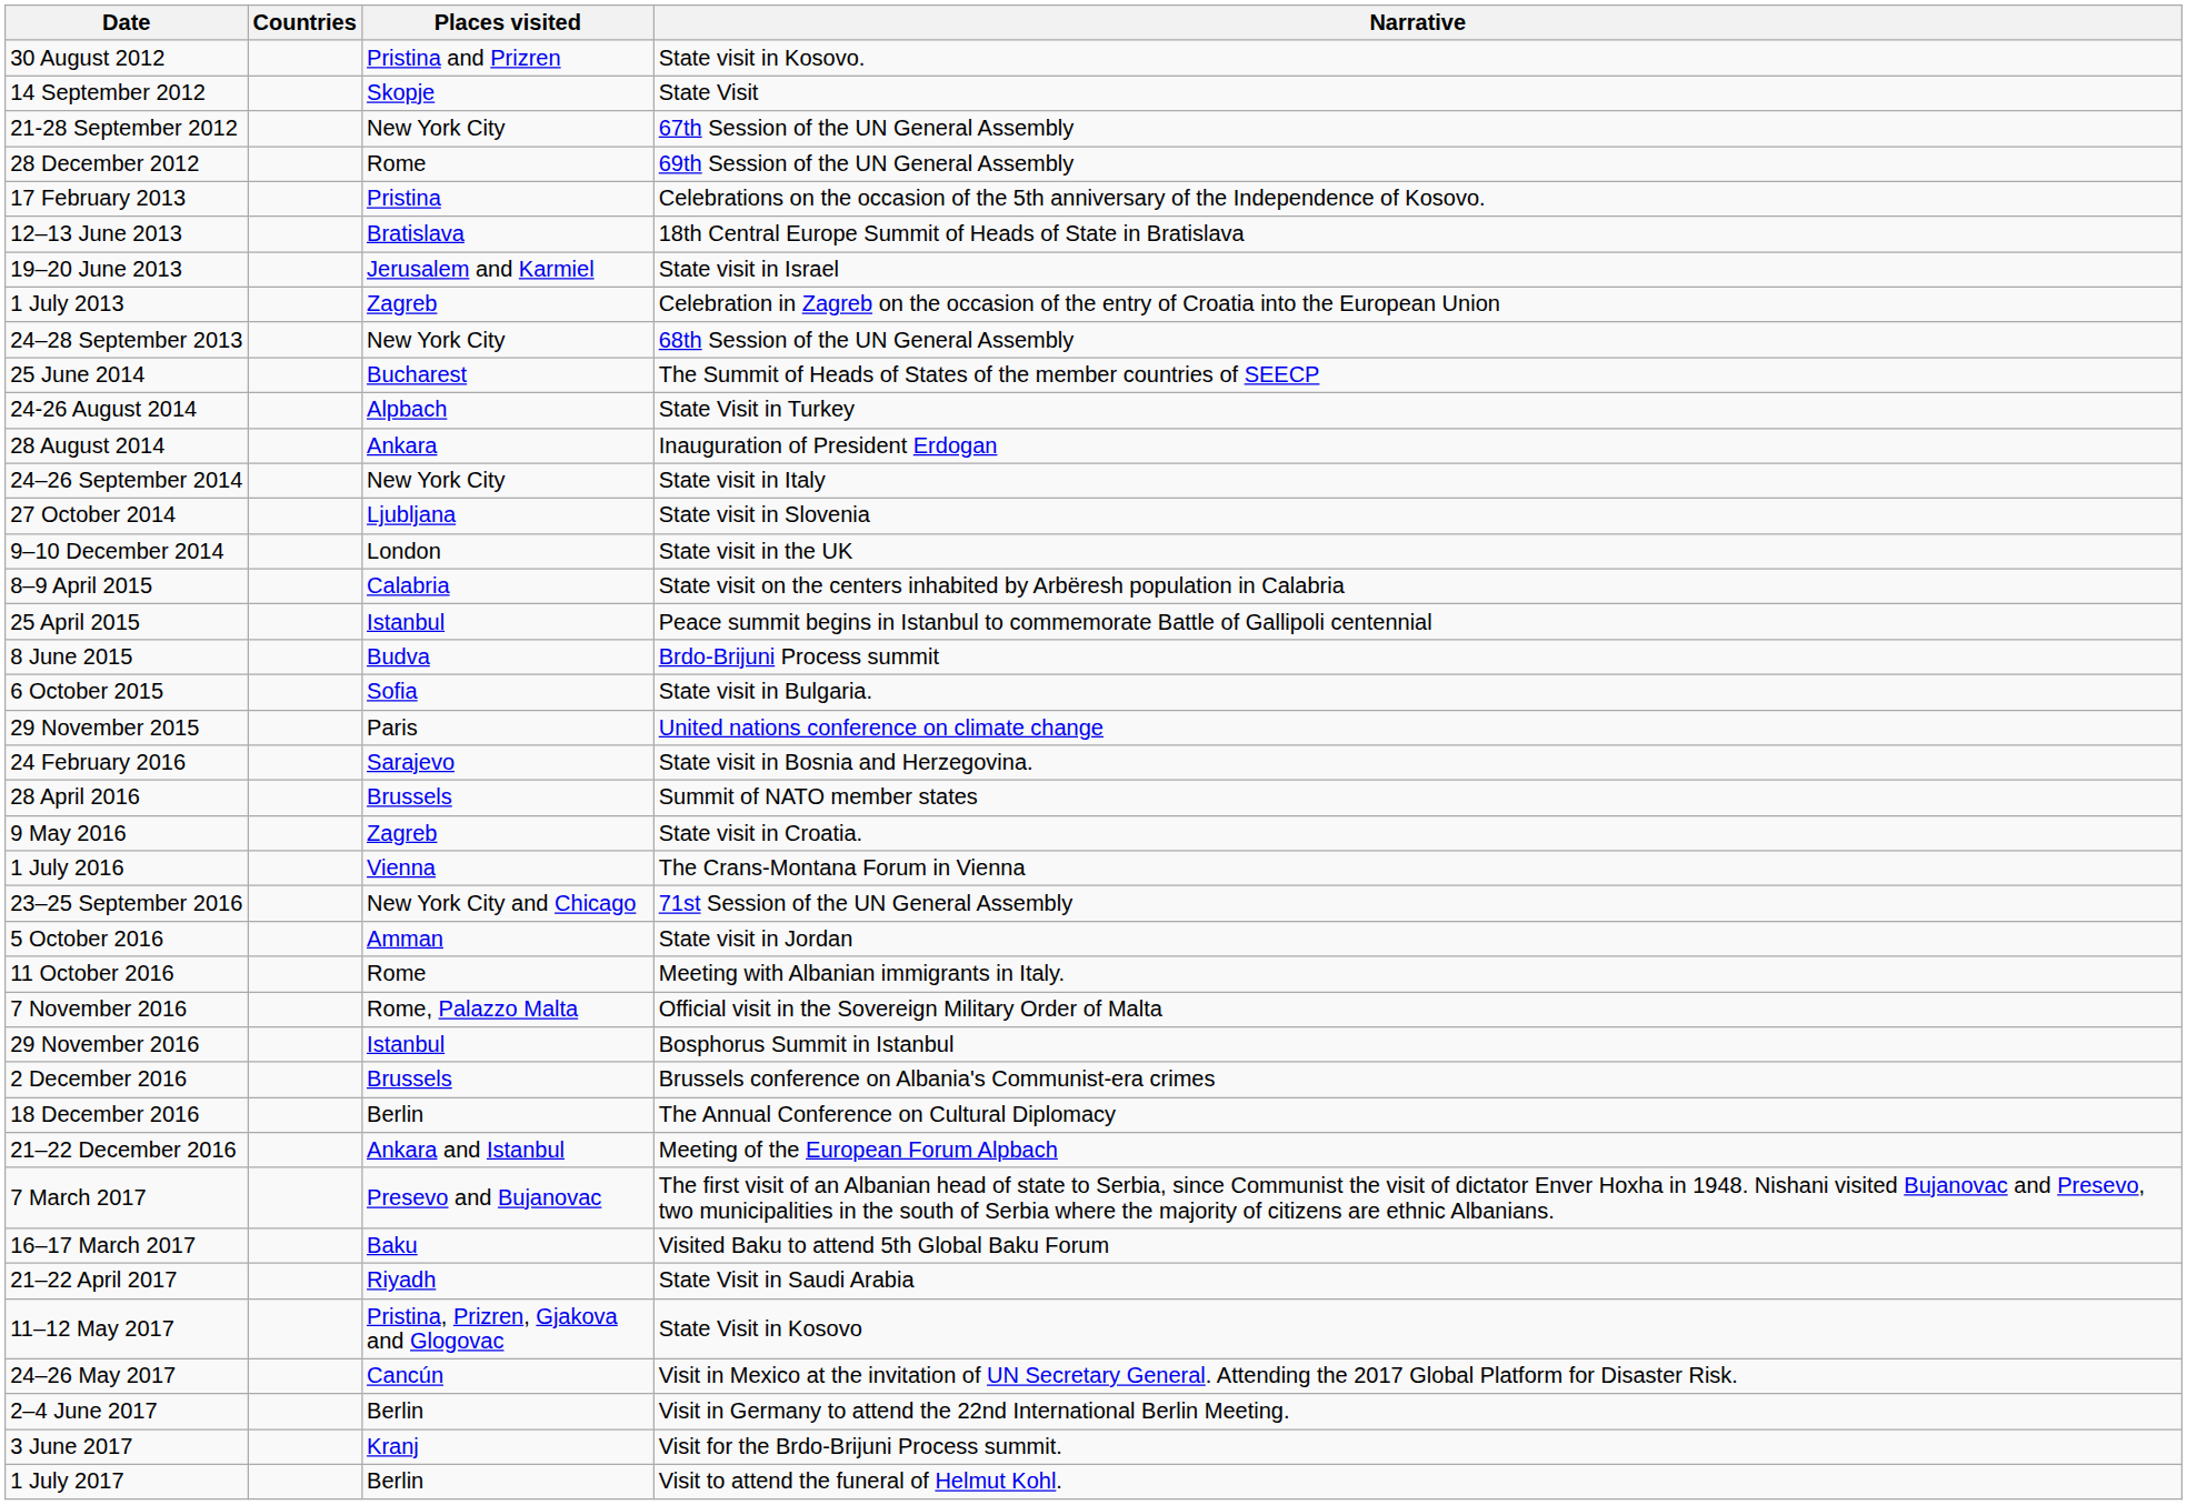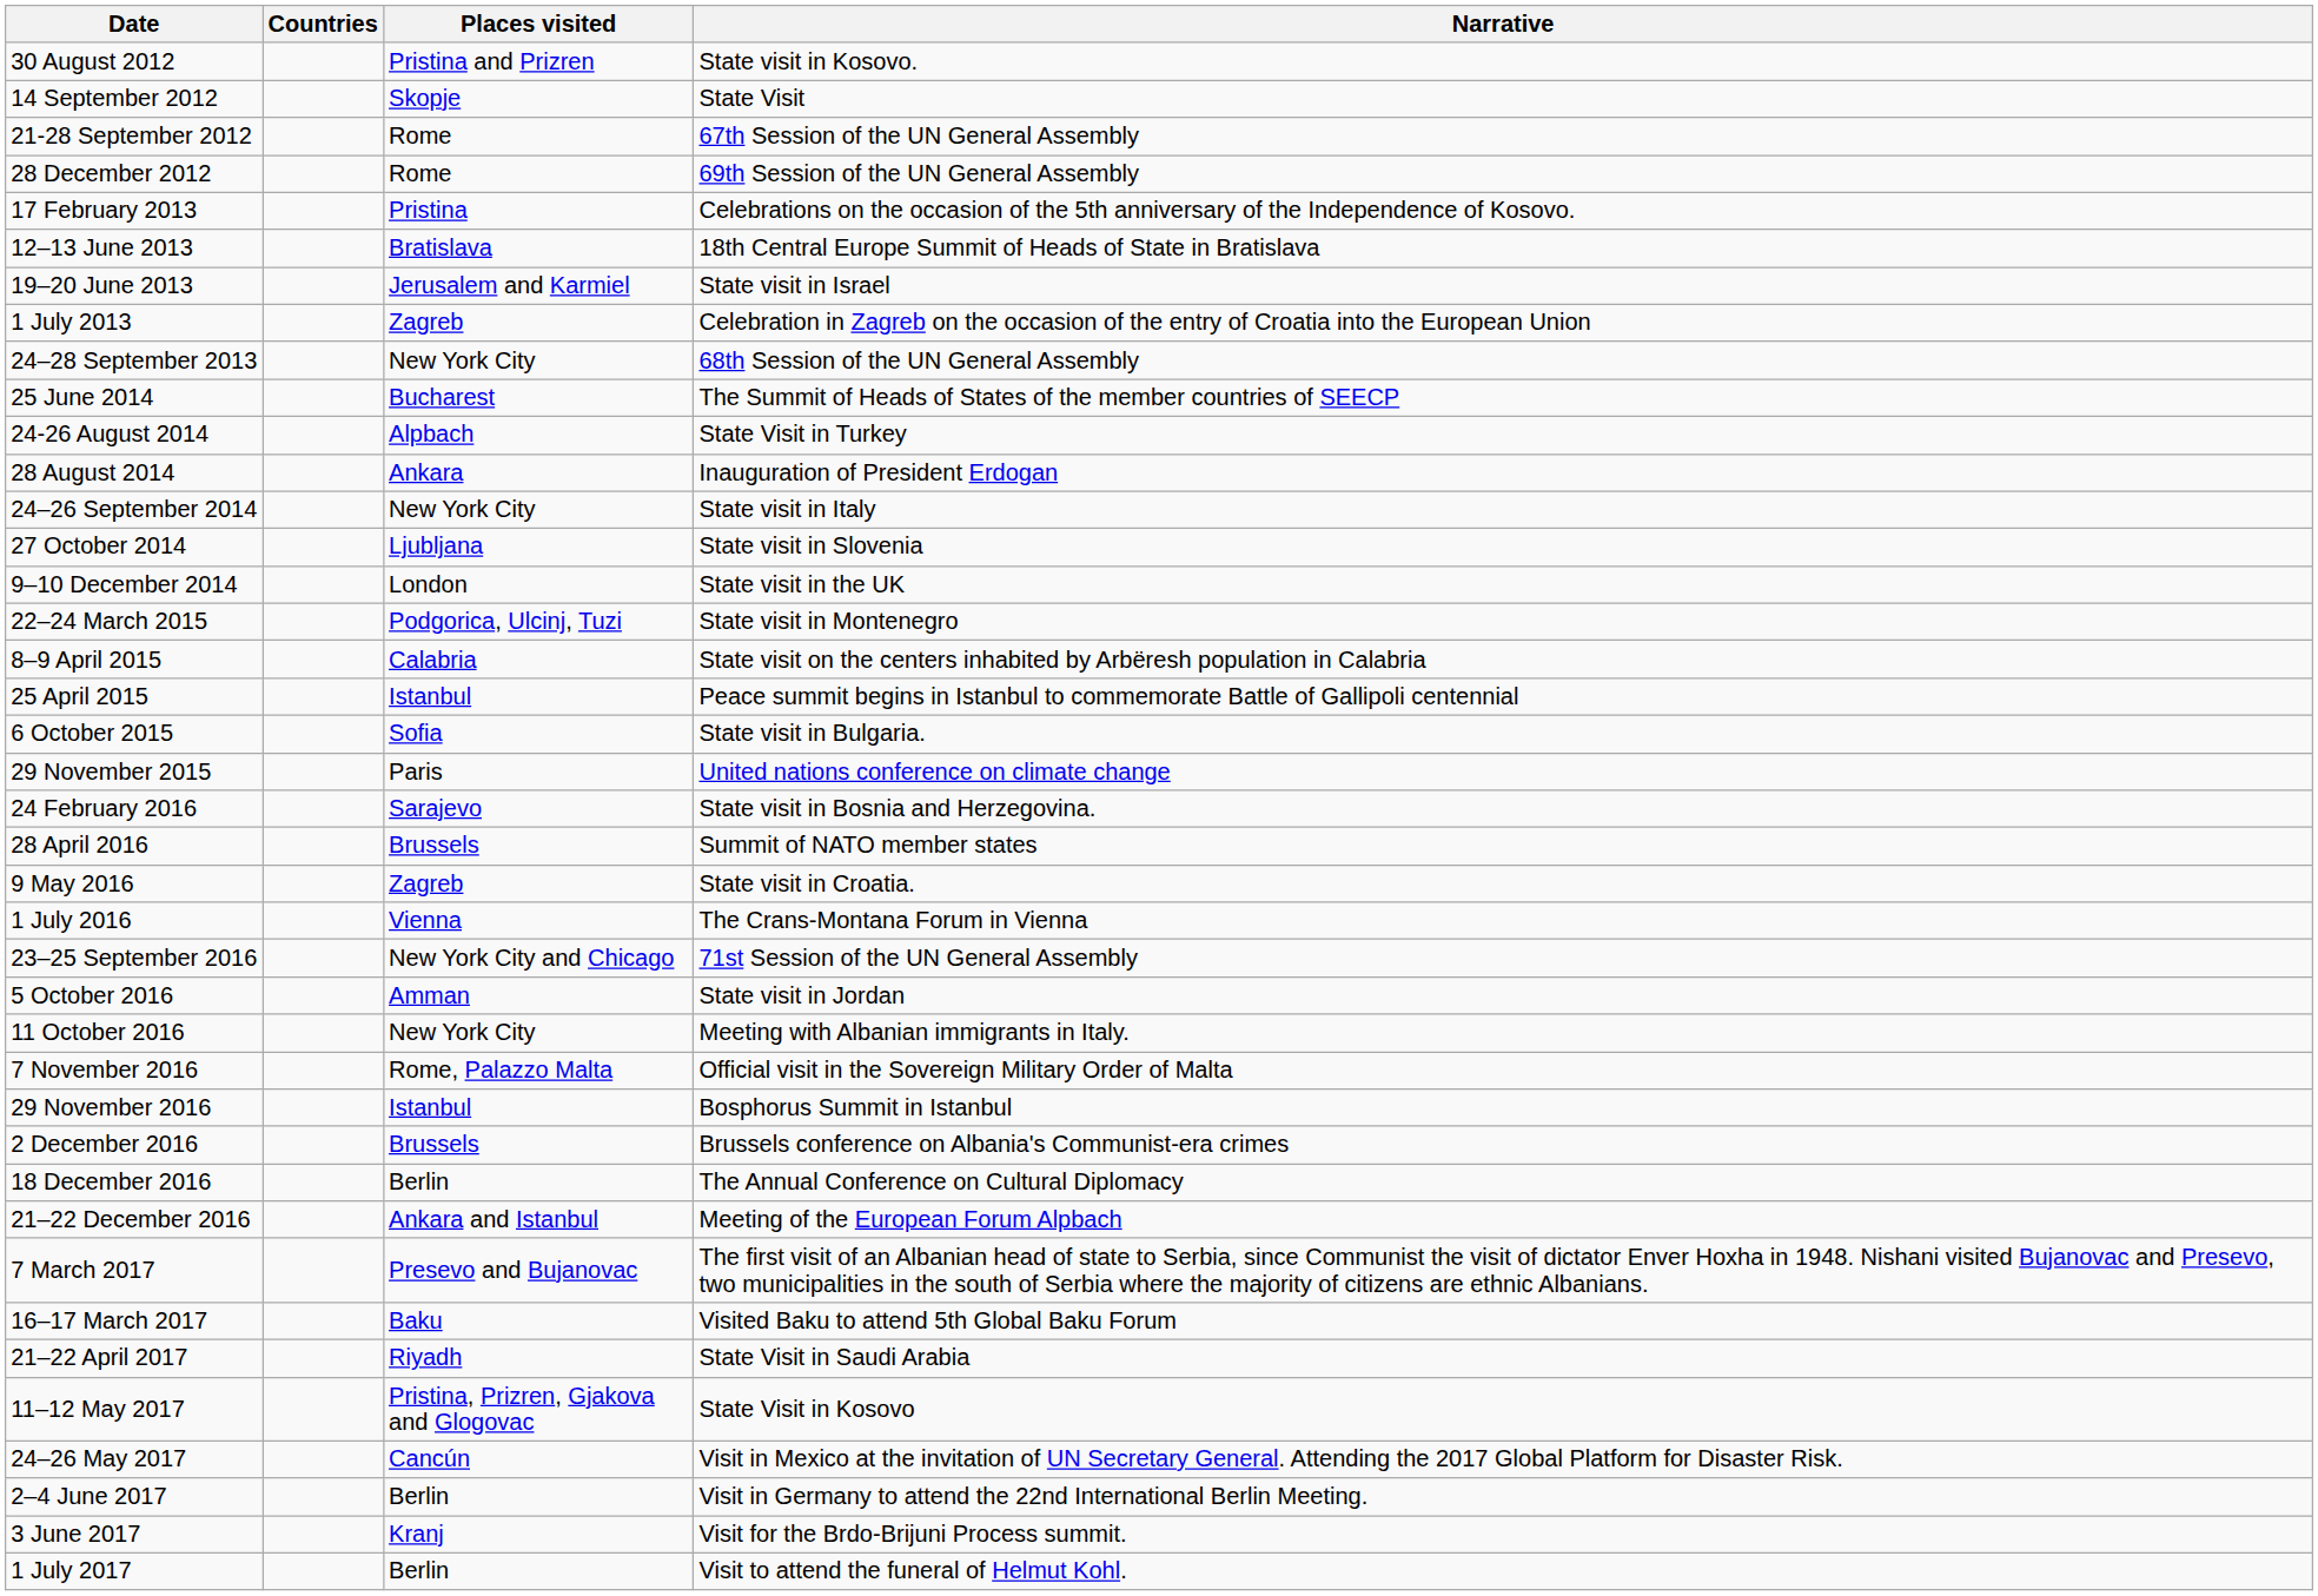21-28 September 2012 | Places visited: New York City -> Rome
+ row: 22–24 March 2015 | Podgorica, Ulcinj, Tuzi | State visit in Montenegro
- row: 8 June 2015 | Budva | Brdo-Brijuni Process summit
11 October 2016 | Places visited: Rome -> New York City
